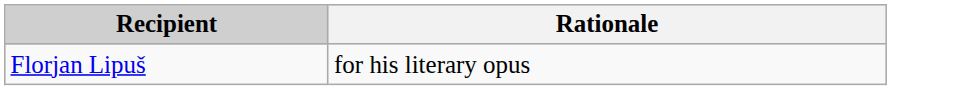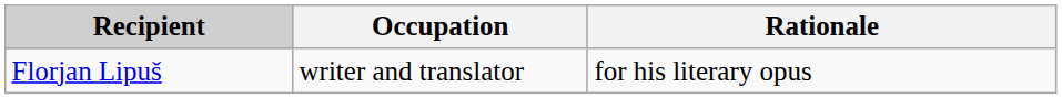+ column: Occupation | writer and translator
